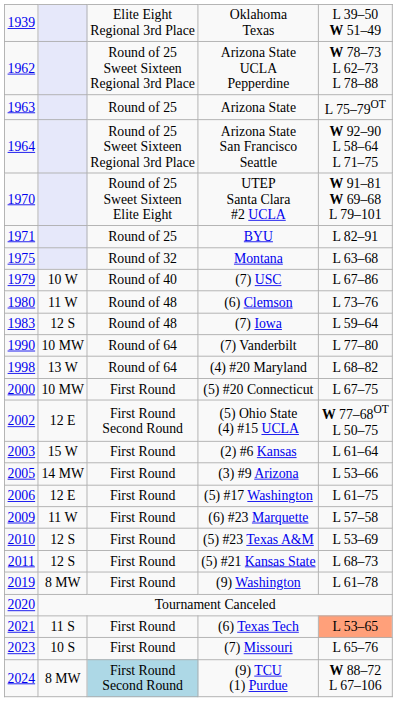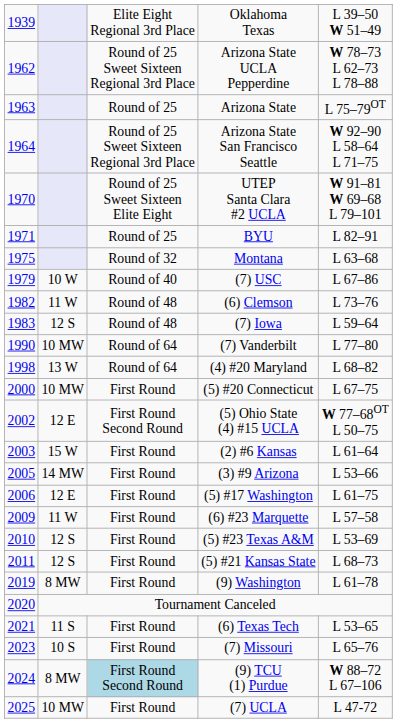(6) Clemson | column 1: 1980 -> 1982
(6) Texas Tech | column 5: lightsalmon background -> no background
+ row: 2025 | 10 MW | First Round | (7) UCLA | L 47-72
